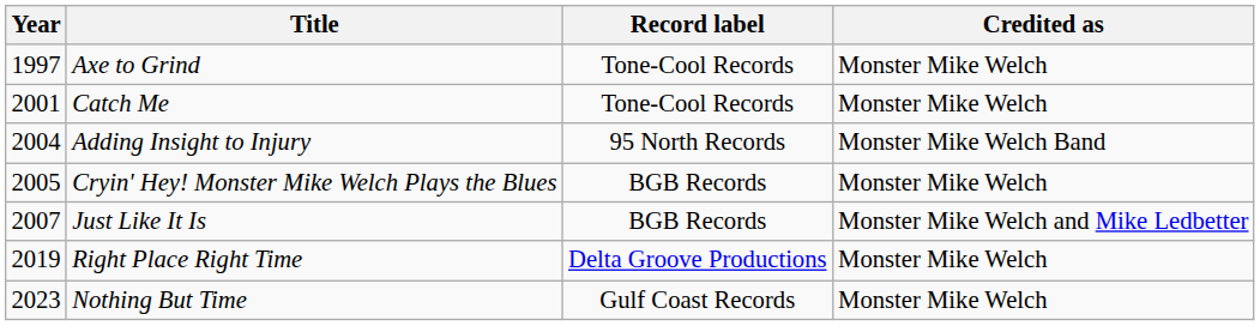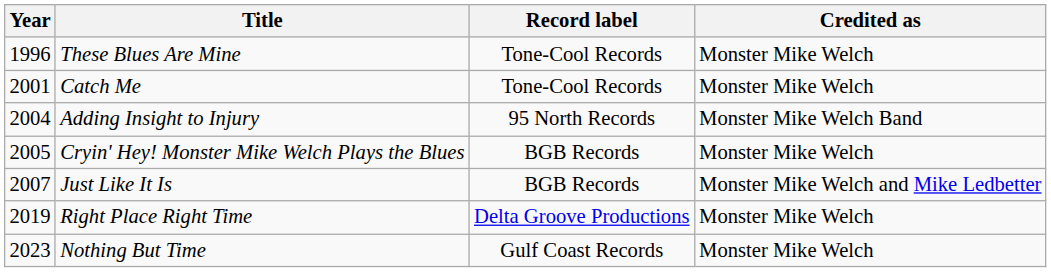+ row: 1996 | These Blues Are Mine | Tone-Cool Records | Monster Mike Welch
- row: 1997 | Axe to Grind | Tone-Cool Records | Monster Mike Welch
